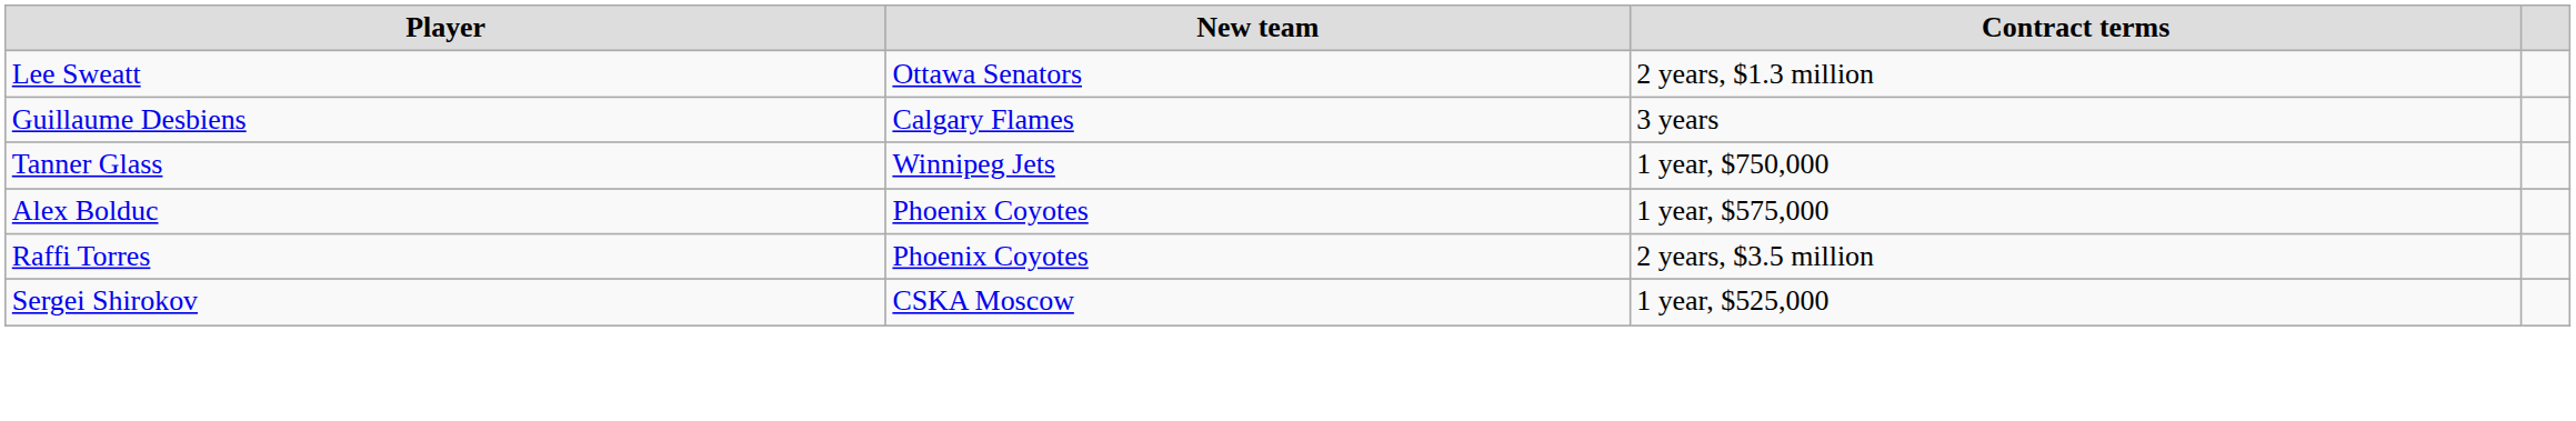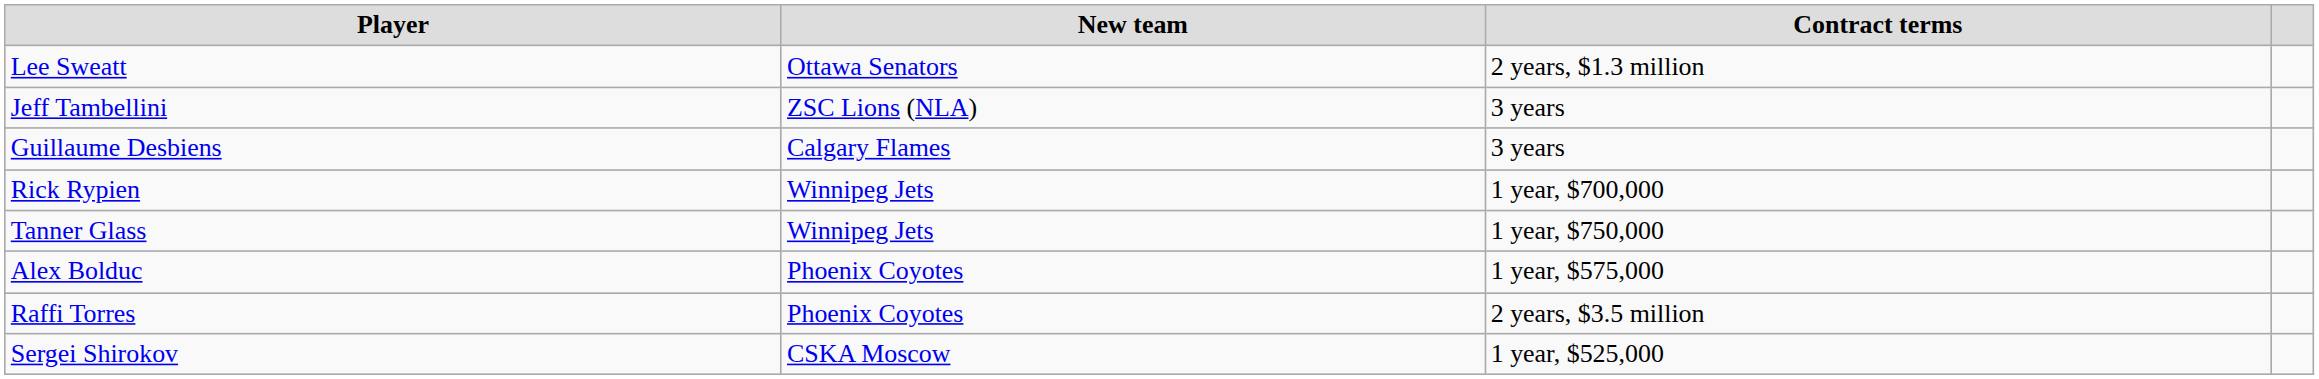+ row: Jeff Tambellini | ZSC Lions (NLA) | 3 years
+ row: Rick Rypien | Winnipeg Jets | 1 year, $700,000
